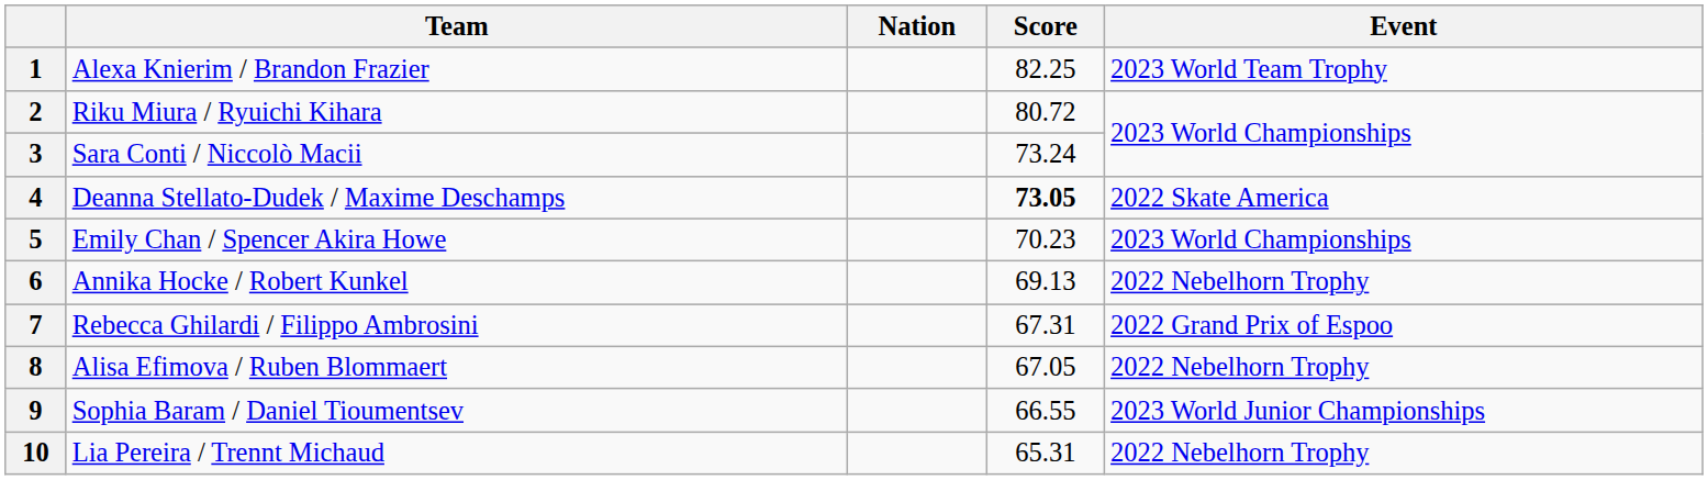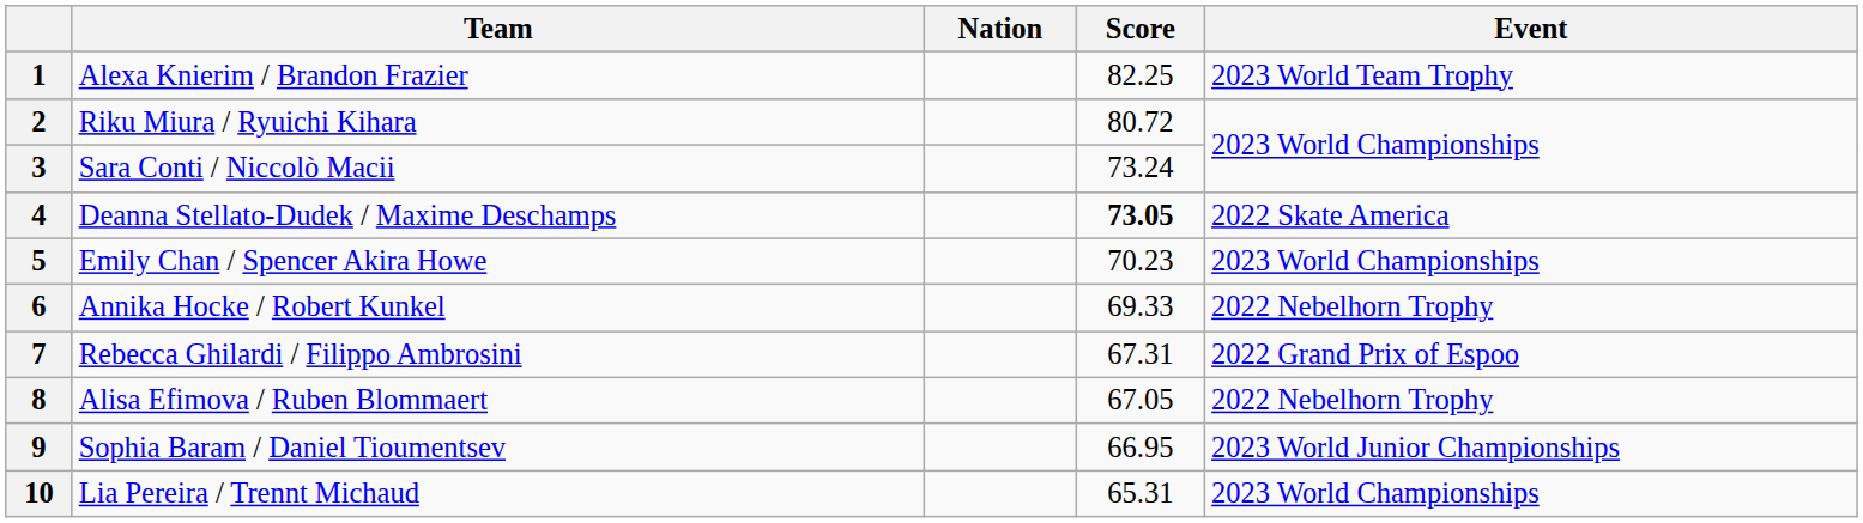6 | Score: 69.13 -> 69.33
9 | Score: 66.55 -> 66.95
10 | Event: 2022 Nebelhorn Trophy -> 2023 World Championships
